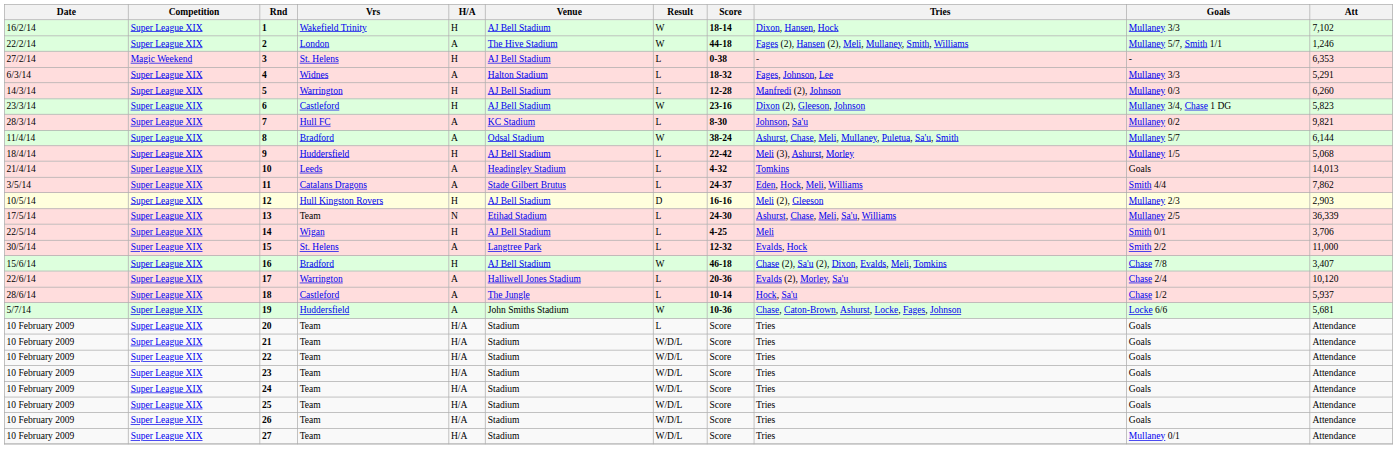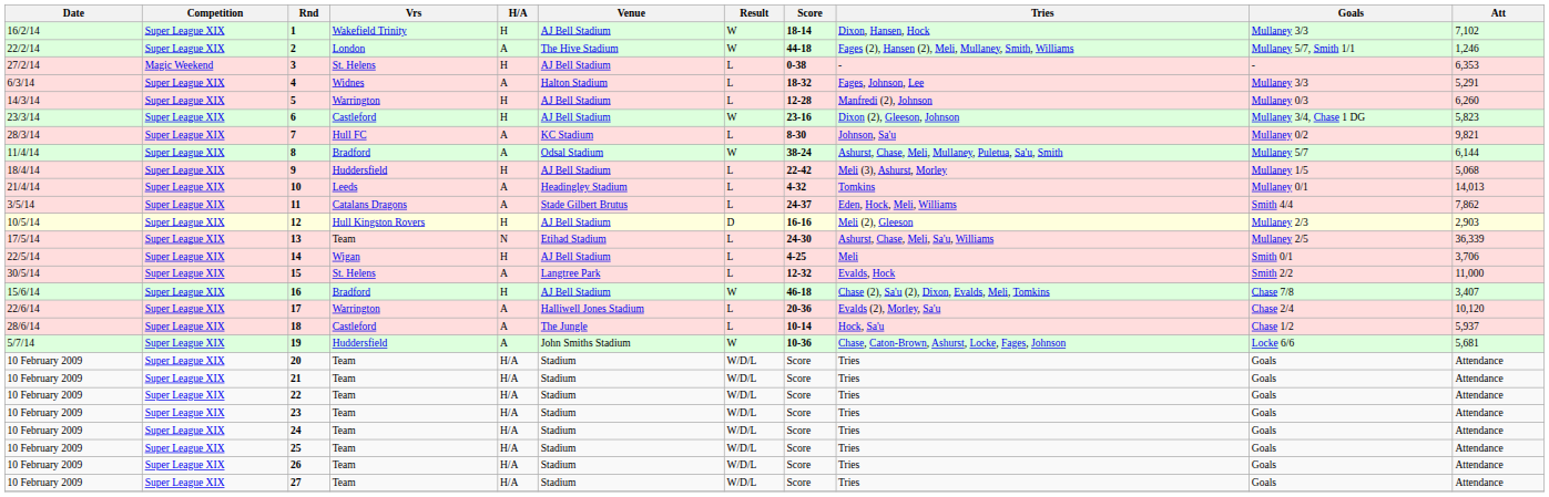10 | Goals: Goals -> Mullaney 0/1
20 | Result: L -> W/D/L
27 | Goals: Mullaney 0/1 -> Goals
